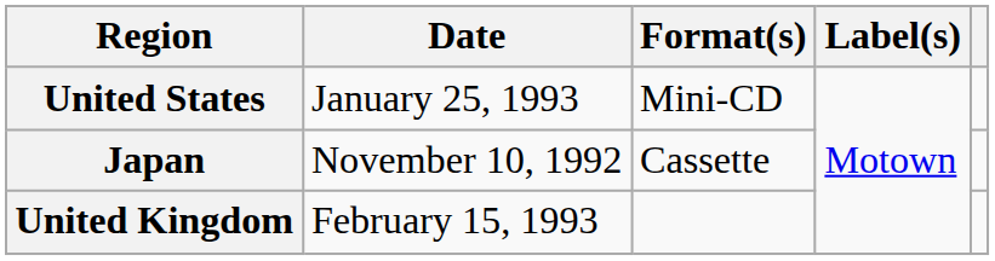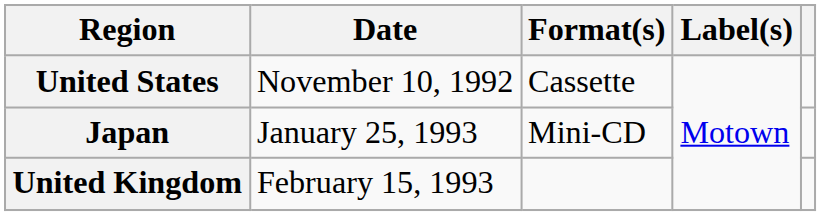United States | Date: January 25, 1993 -> November 10, 1992
United States | Format(s): Mini-CD -> Cassette
Japan | Date: November 10, 1992 -> January 25, 1993
Japan | Format(s): Cassette -> Mini-CD
